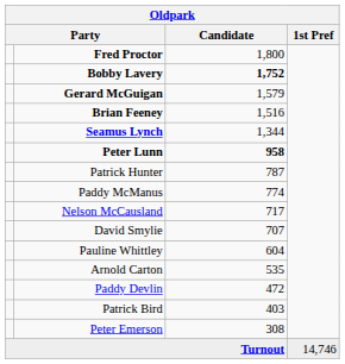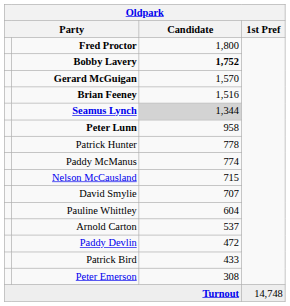Gerard McGuigan | Candidate: 1,579 -> 1,570
Seamus Lynch | Candidate: no background -> lightgrey background
Peter Lunn | Candidate: bold -> normal
Patrick Hunter | Candidate: 787 -> 778
Nelson McCausland | Candidate: 717 -> 715
Arnold Carton | Candidate: 535 -> 537
Patrick Bird | Candidate: 403 -> 433
Turnout | 1st Pref: 14,746 -> 14,748
